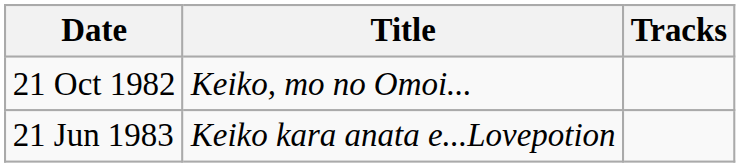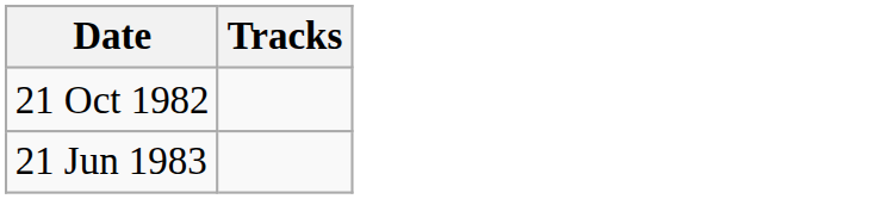- column: Title | Keiko, mo no Omoi... | Keiko kara anata e...Lovepotion
